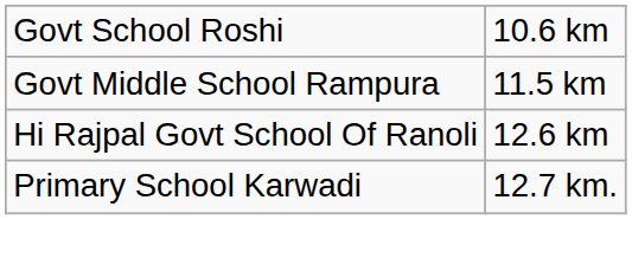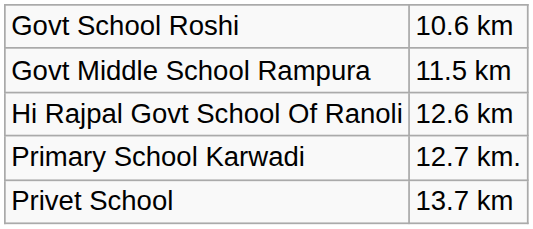+ row: Privet School | 13.7 km
